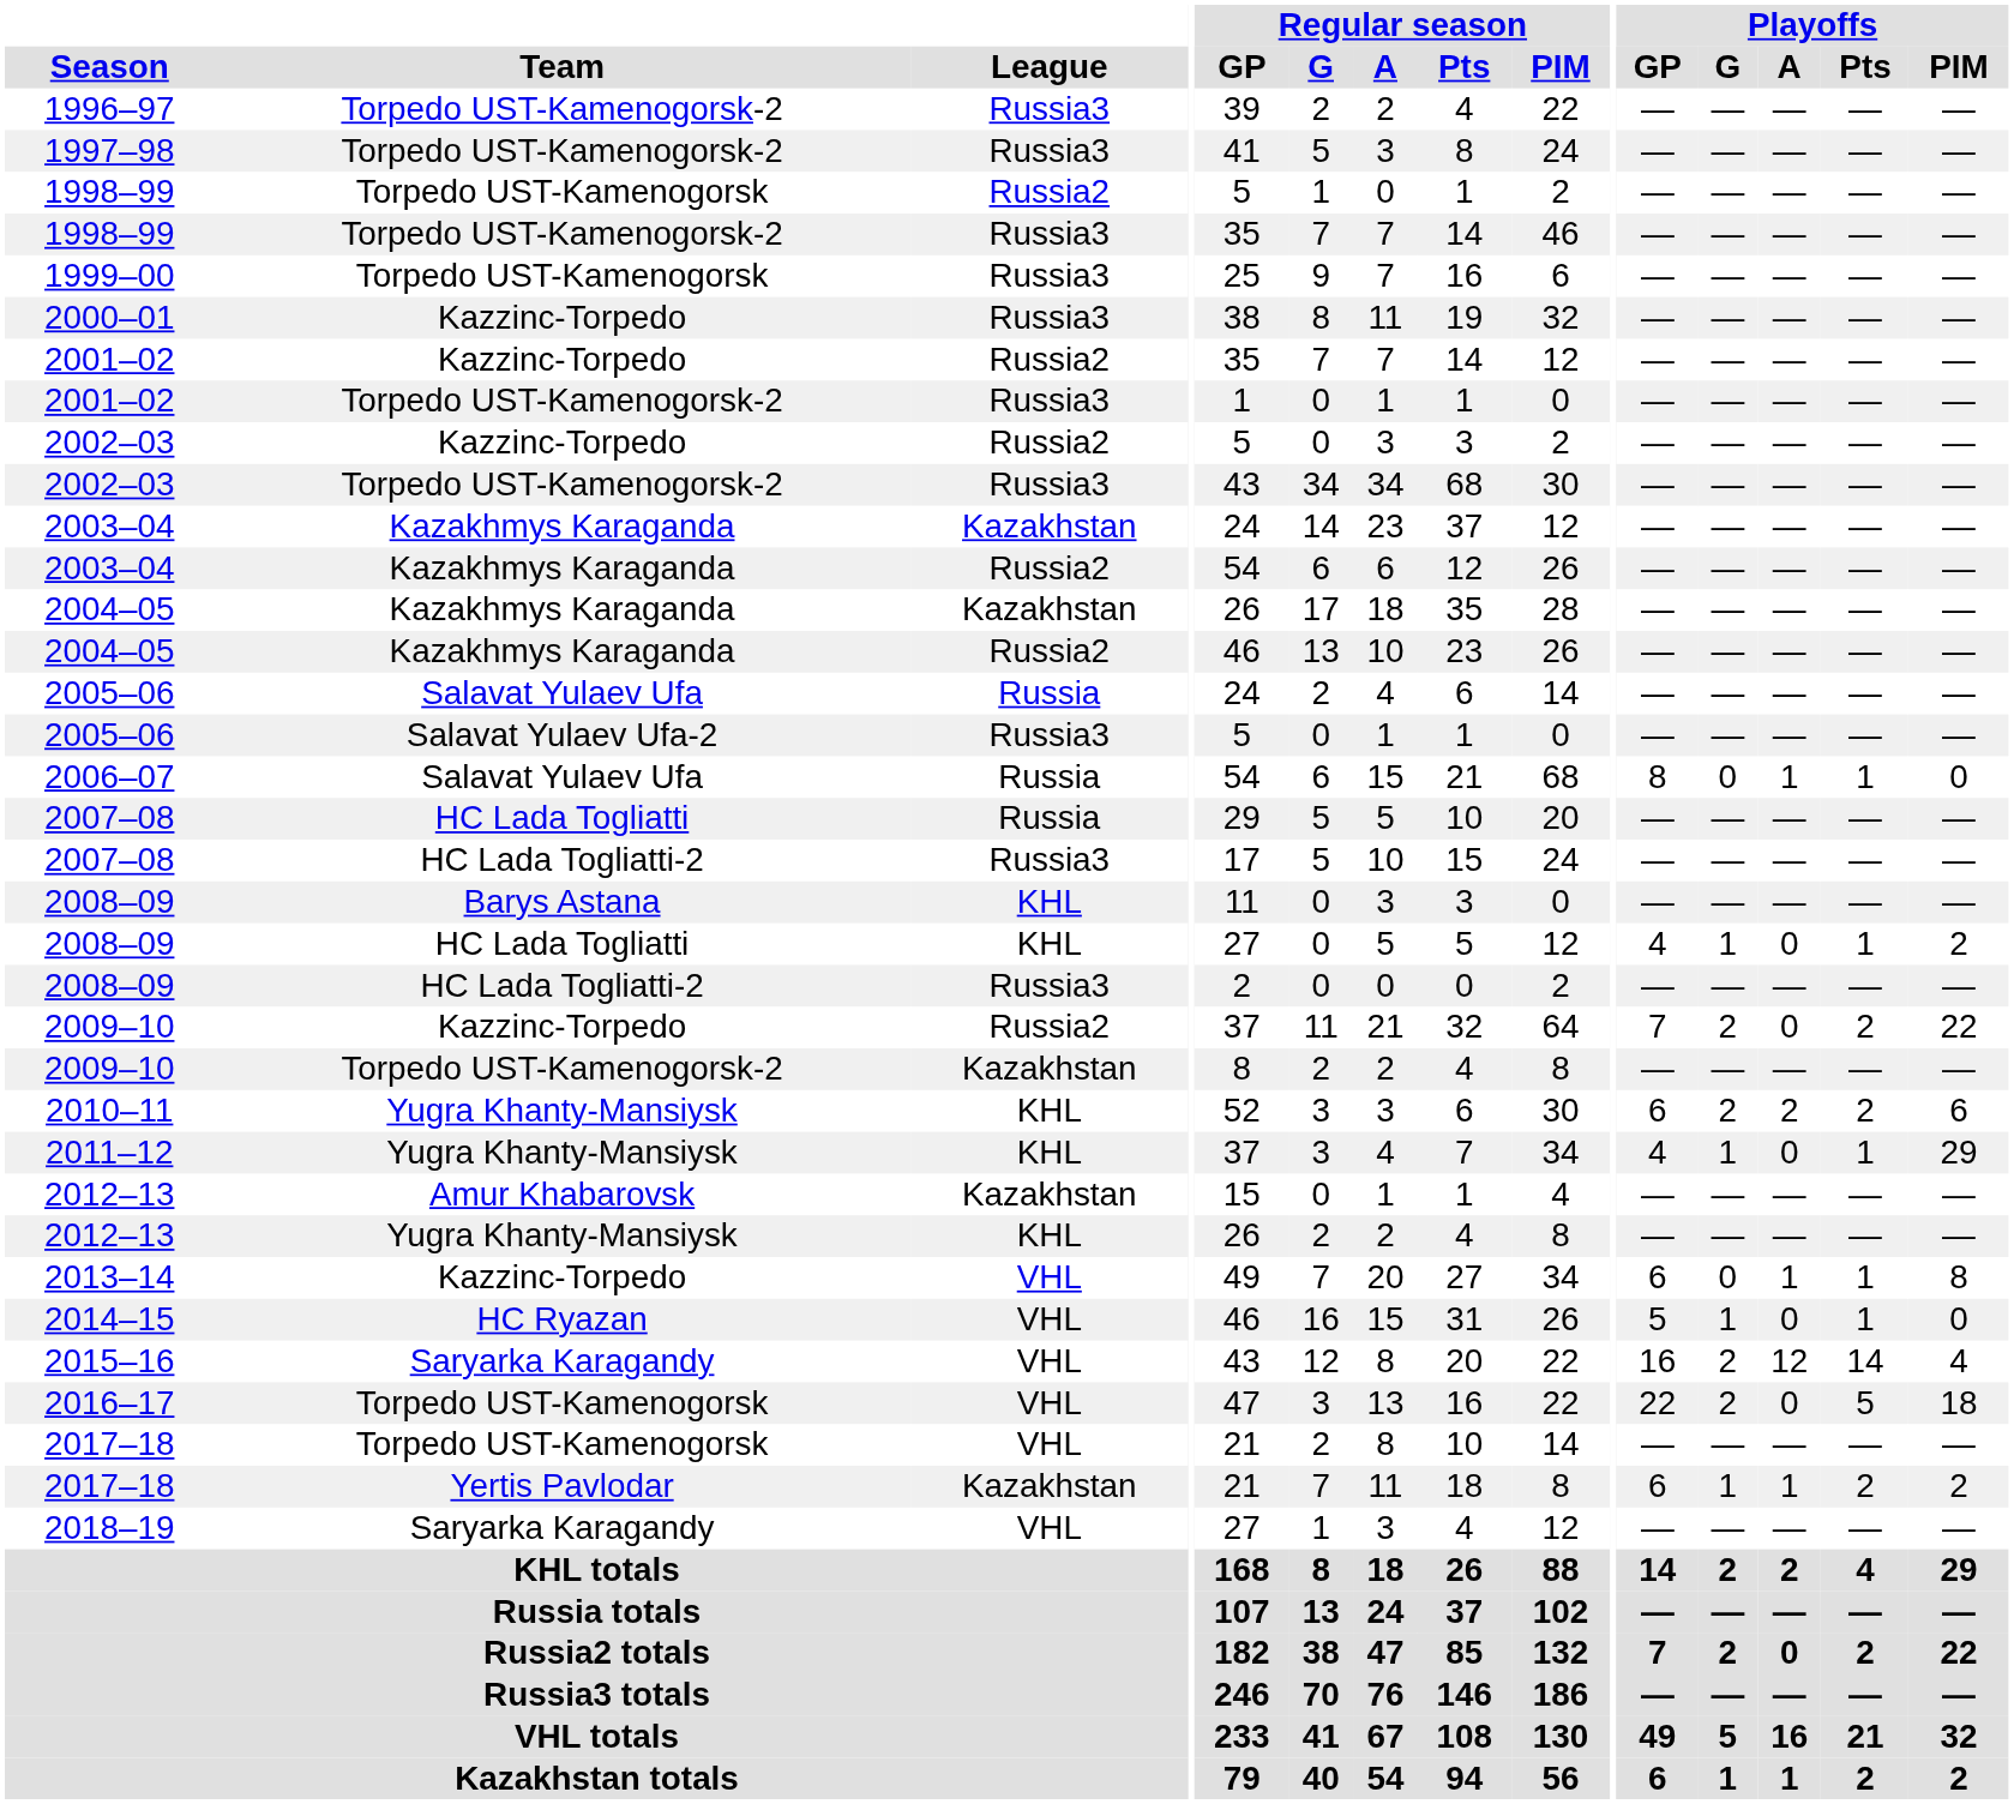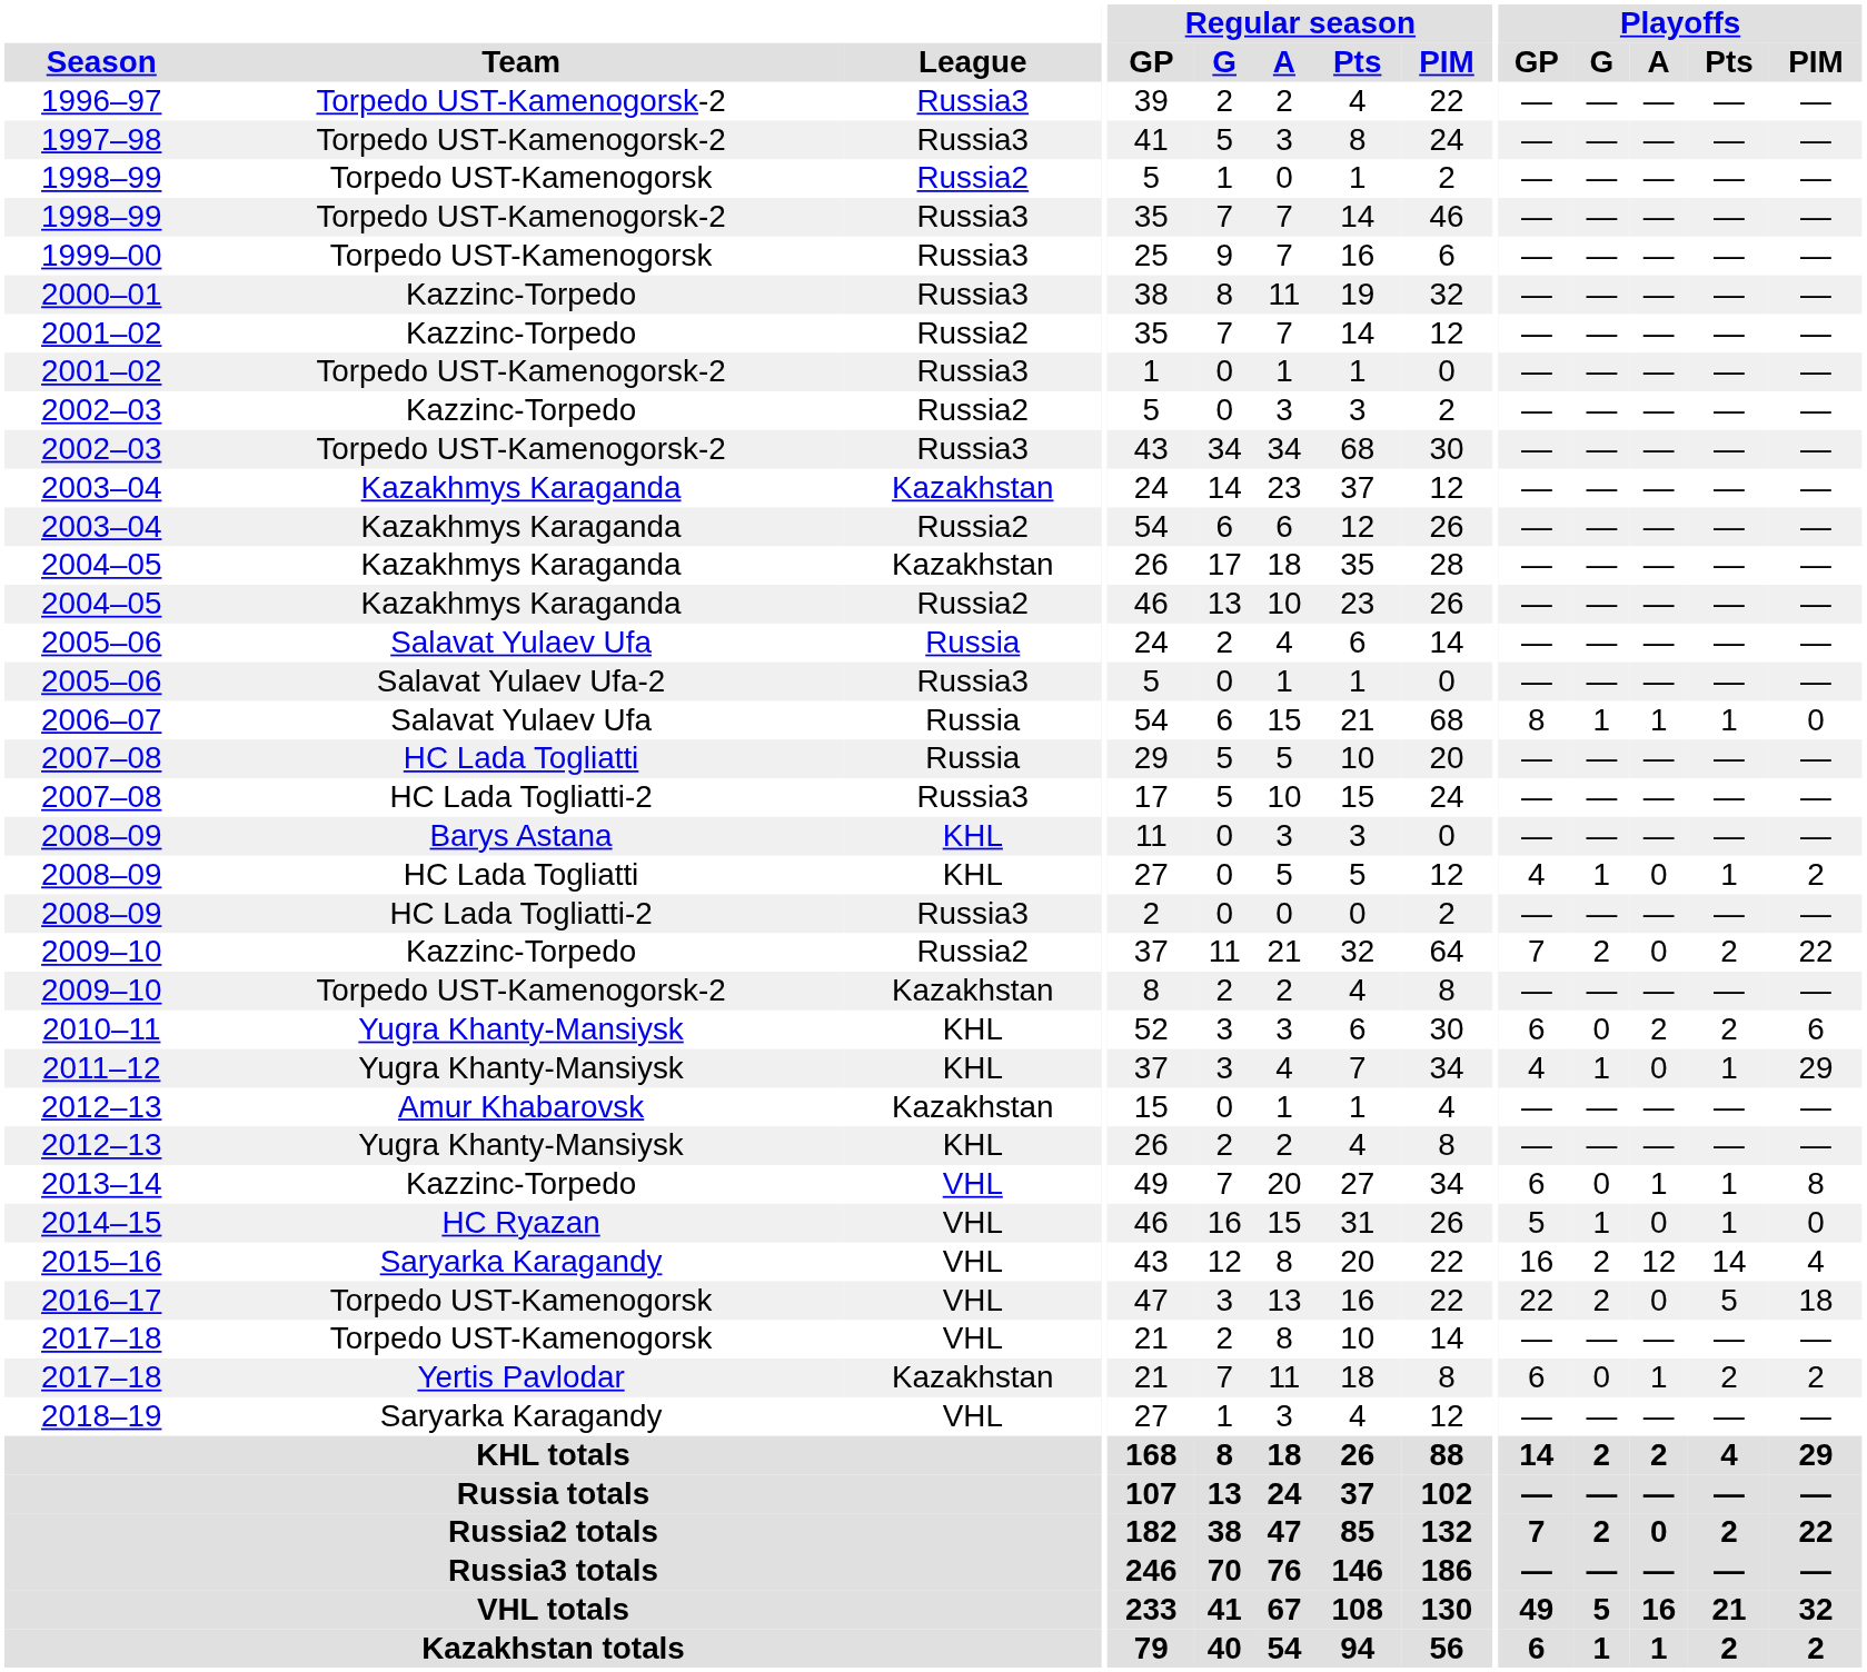2006–07 | Playoffs / G: 0 -> 1
2010–11 | Playoffs / G: 2 -> 0
2017–18 / Yertis Pavlodar | Playoffs / G: 1 -> 0
